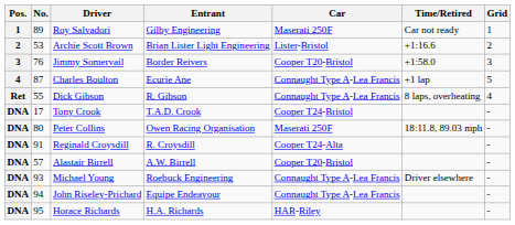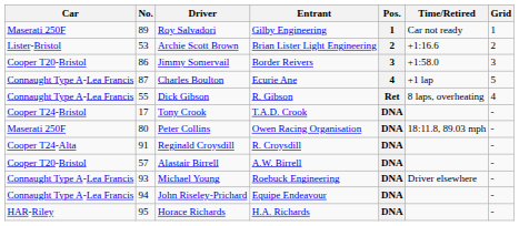columns swapped: Pos. <-> Car
Jimmy Somervail | No.: 76 -> 86
